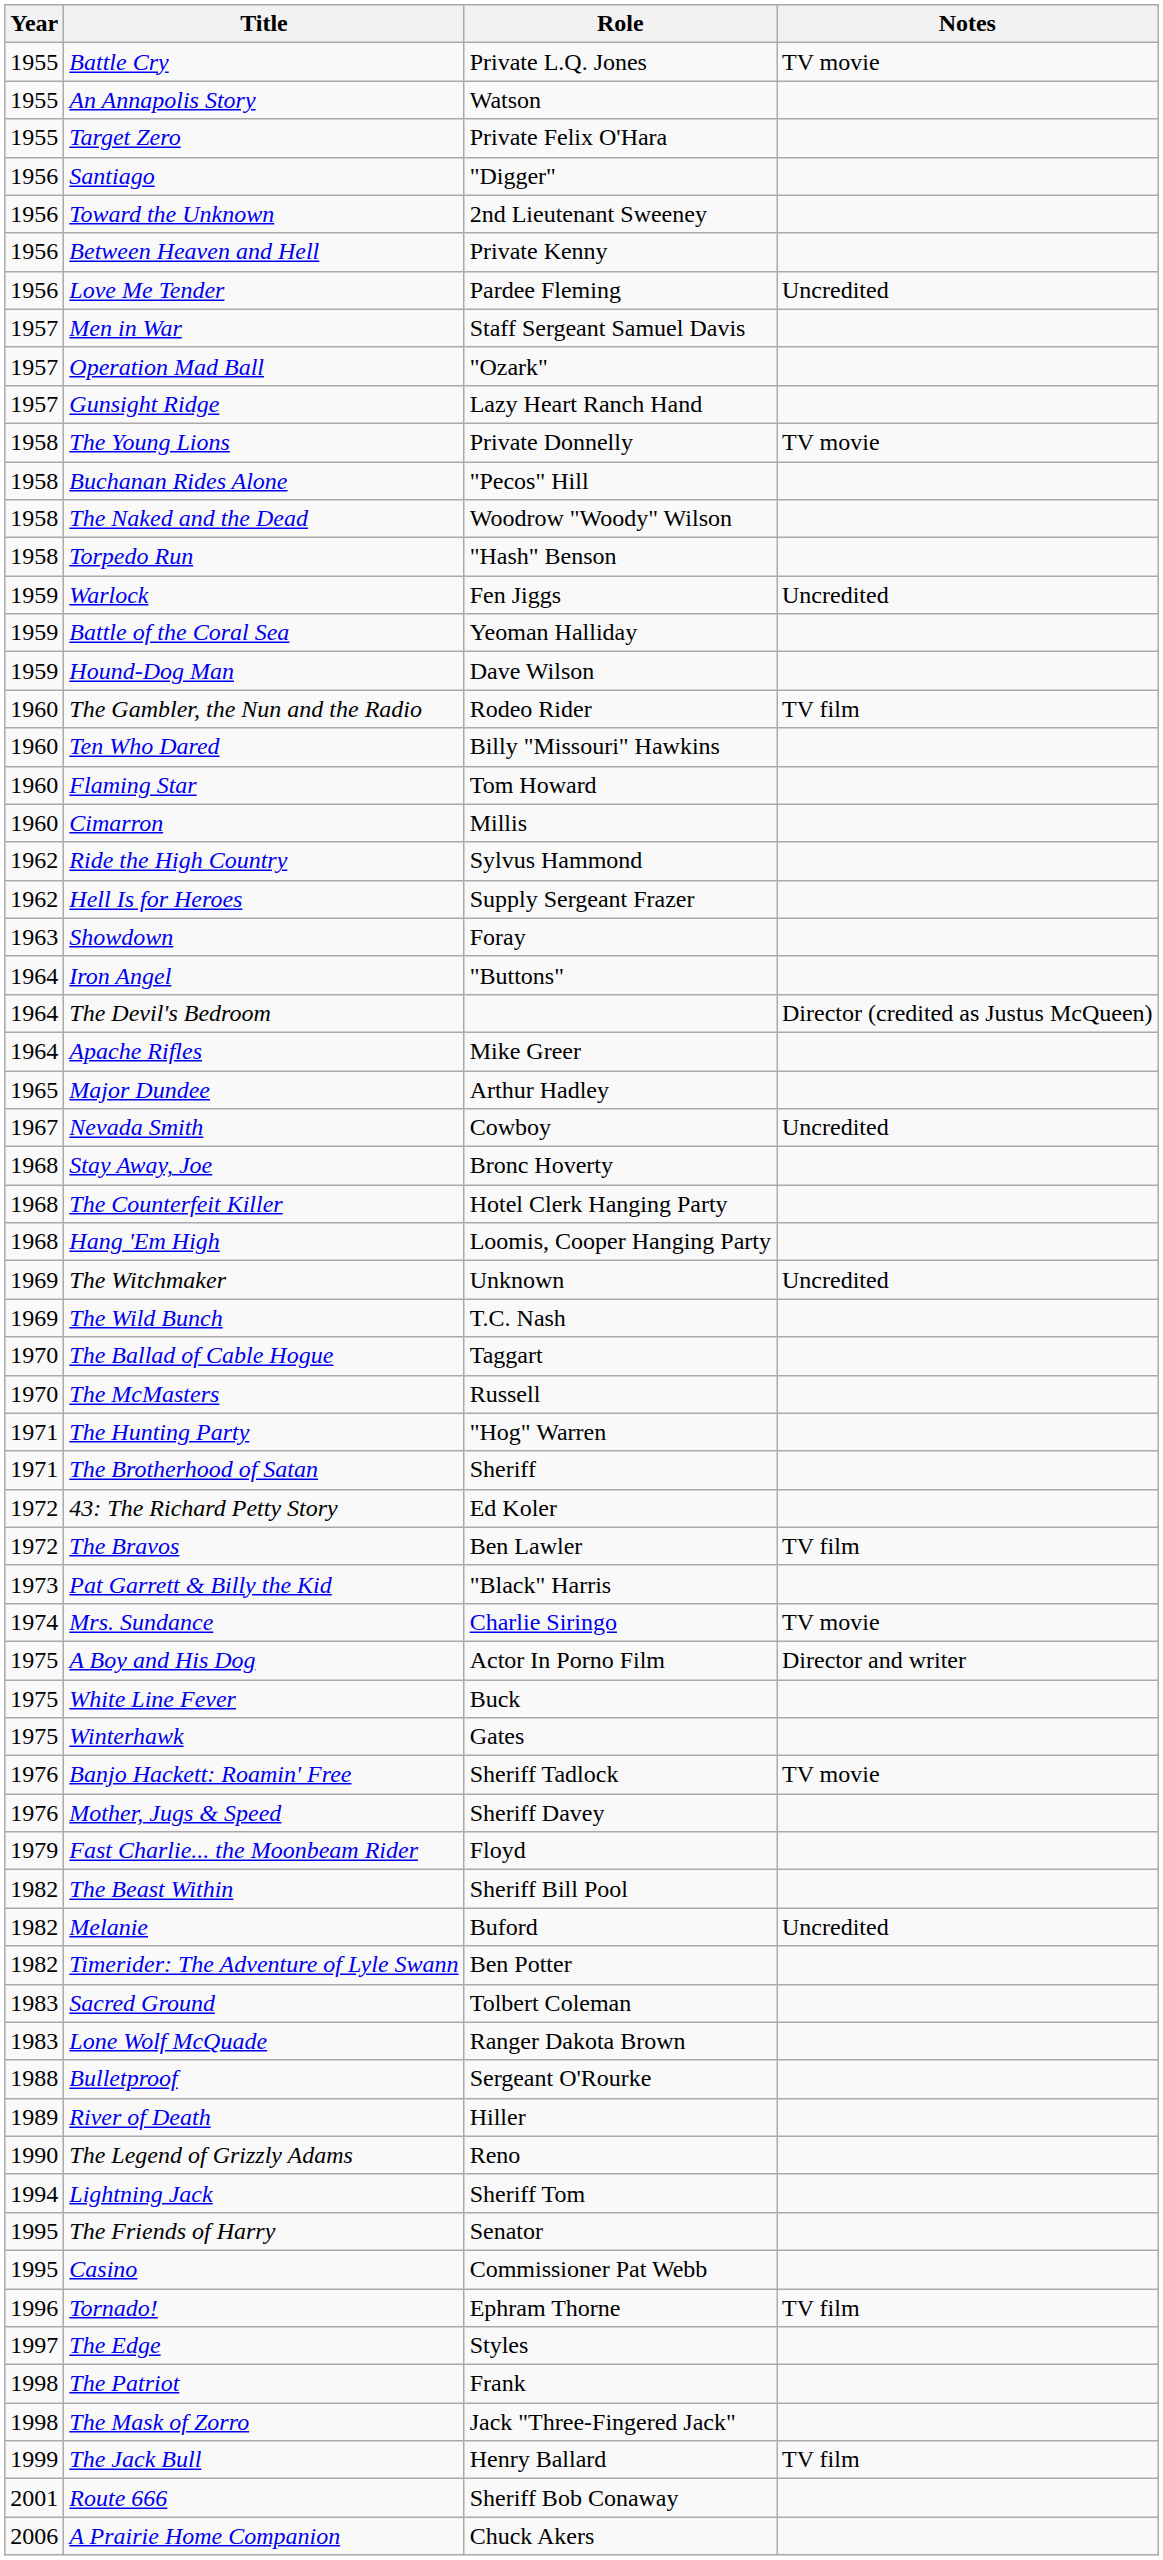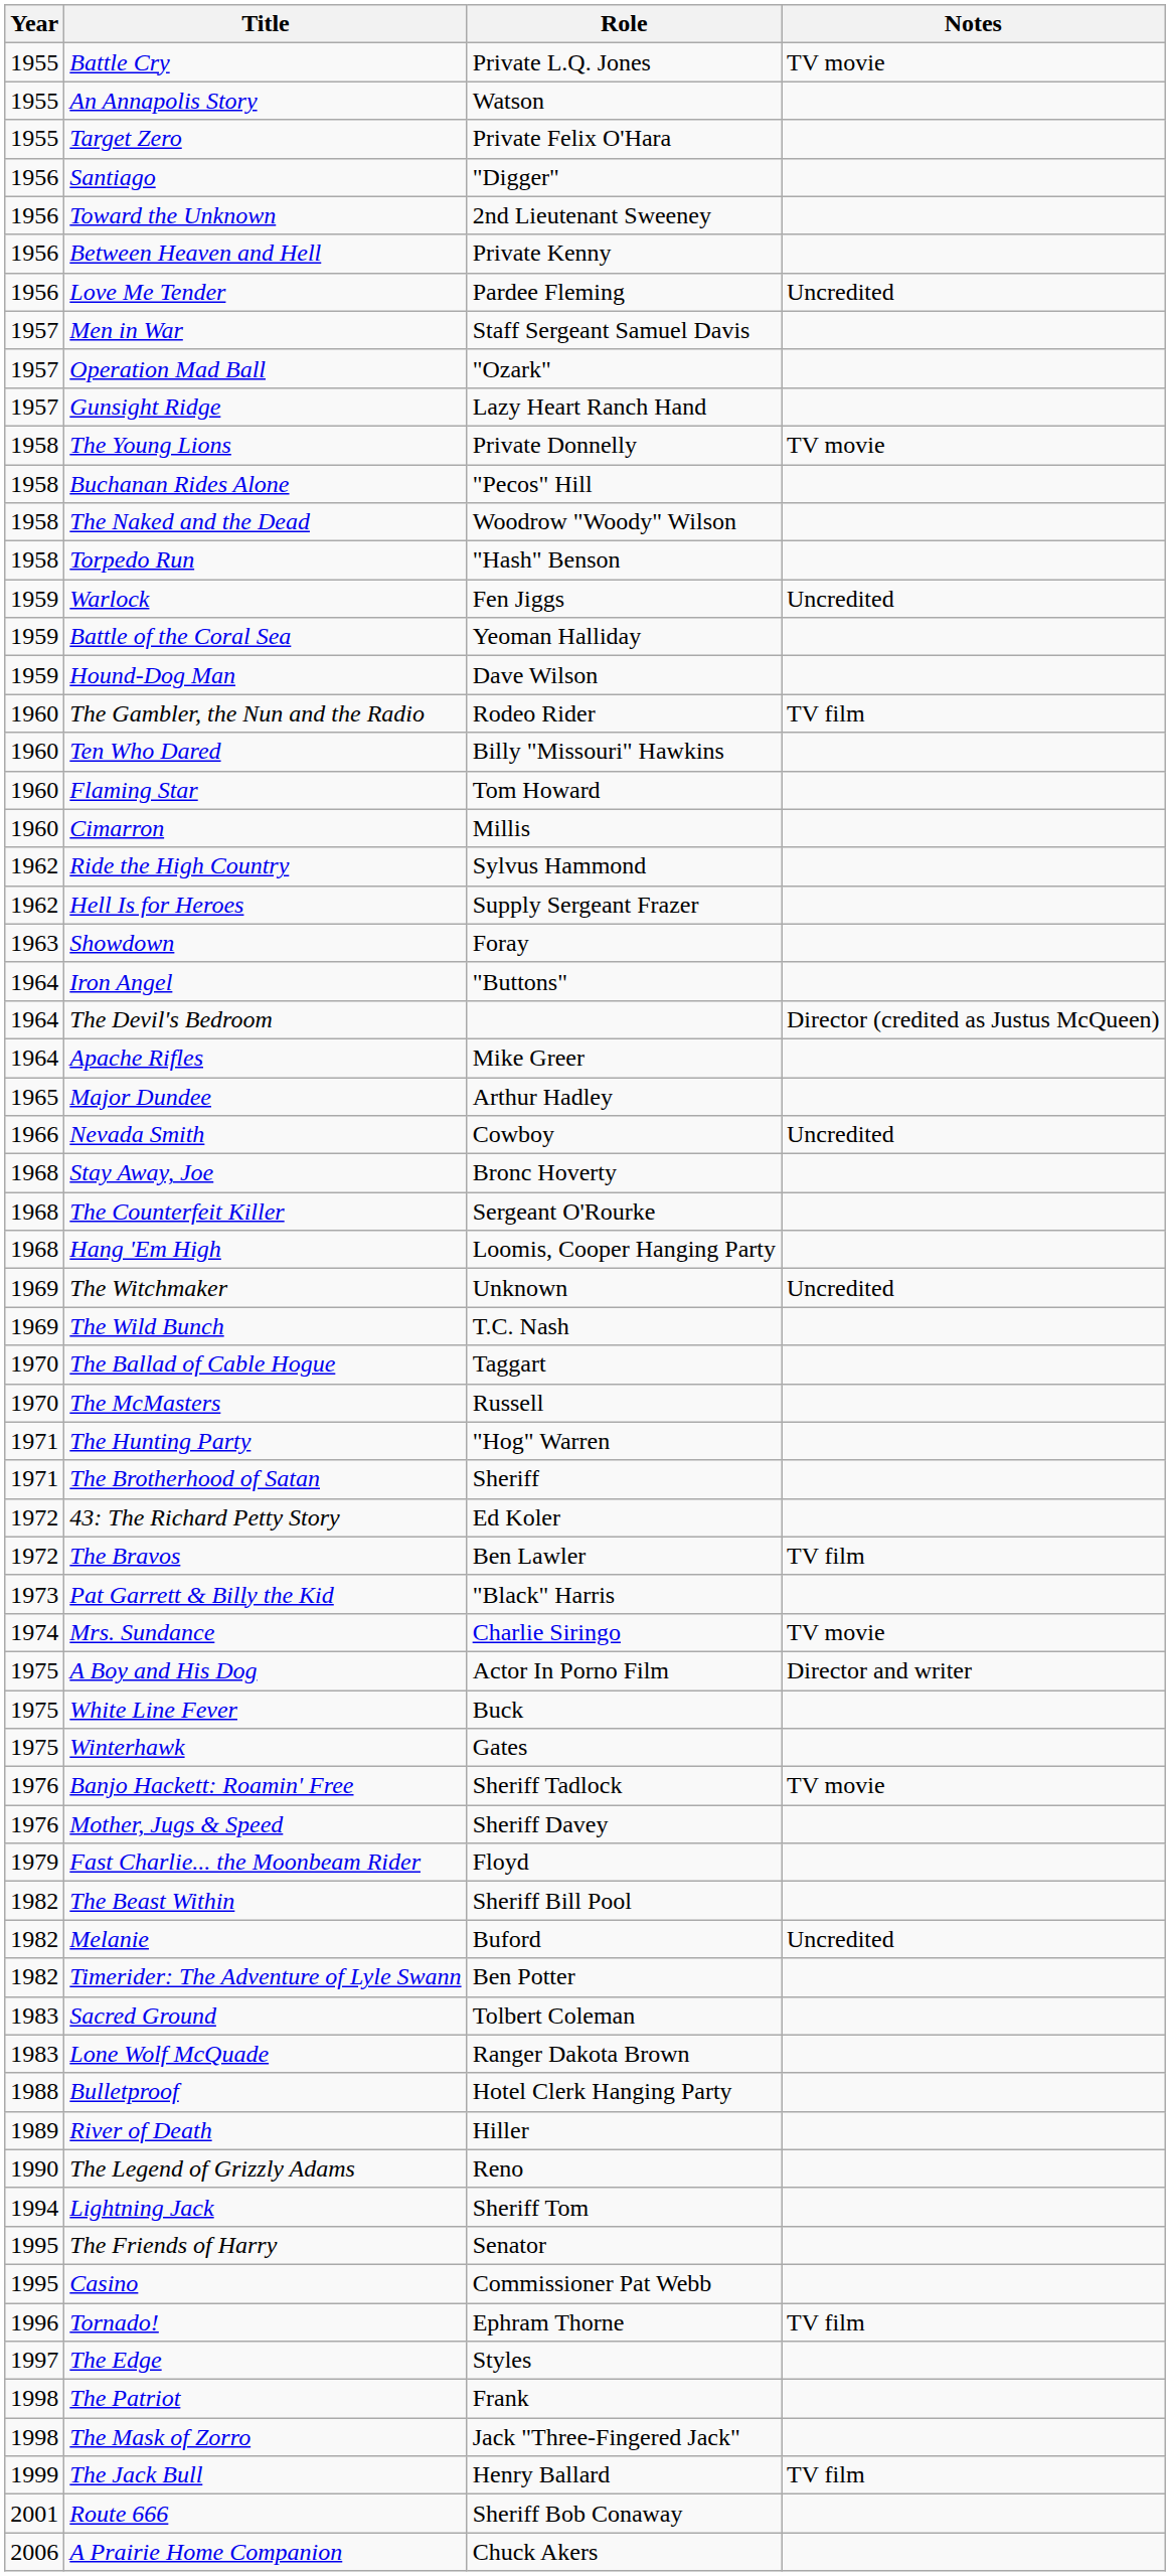Nevada Smith | Year: 1967 -> 1966
The Counterfeit Killer | Role: Hotel Clerk Hanging Party -> Sergeant O'Rourke
Bulletproof | Role: Sergeant O'Rourke -> Hotel Clerk Hanging Party
